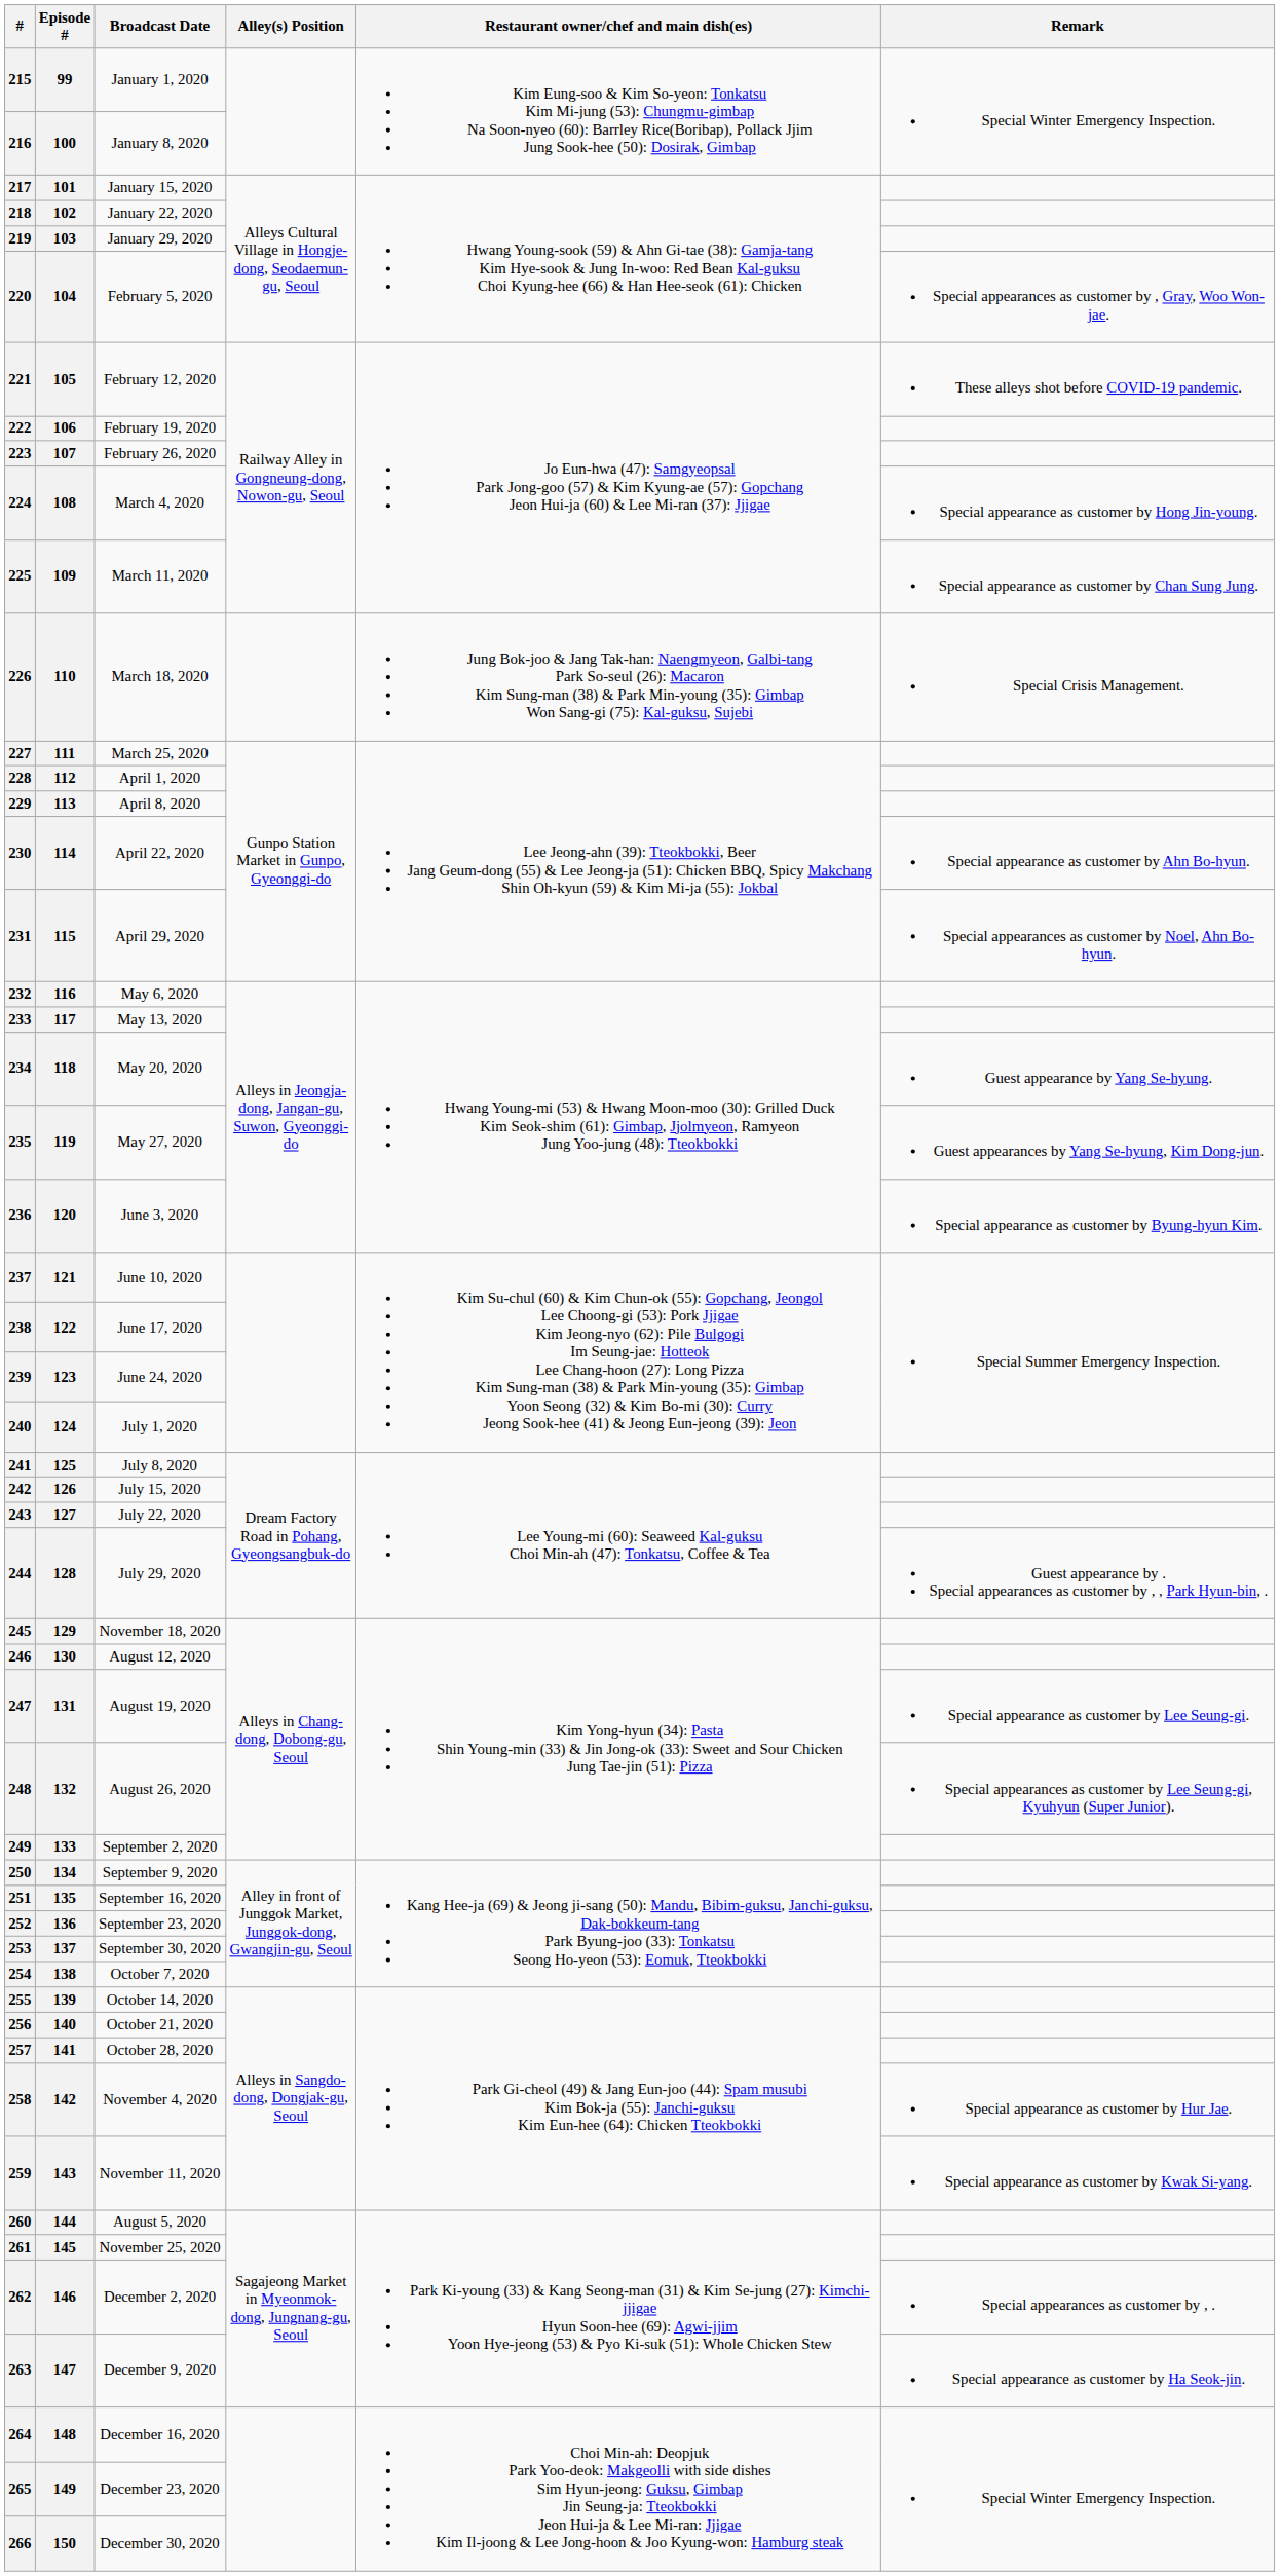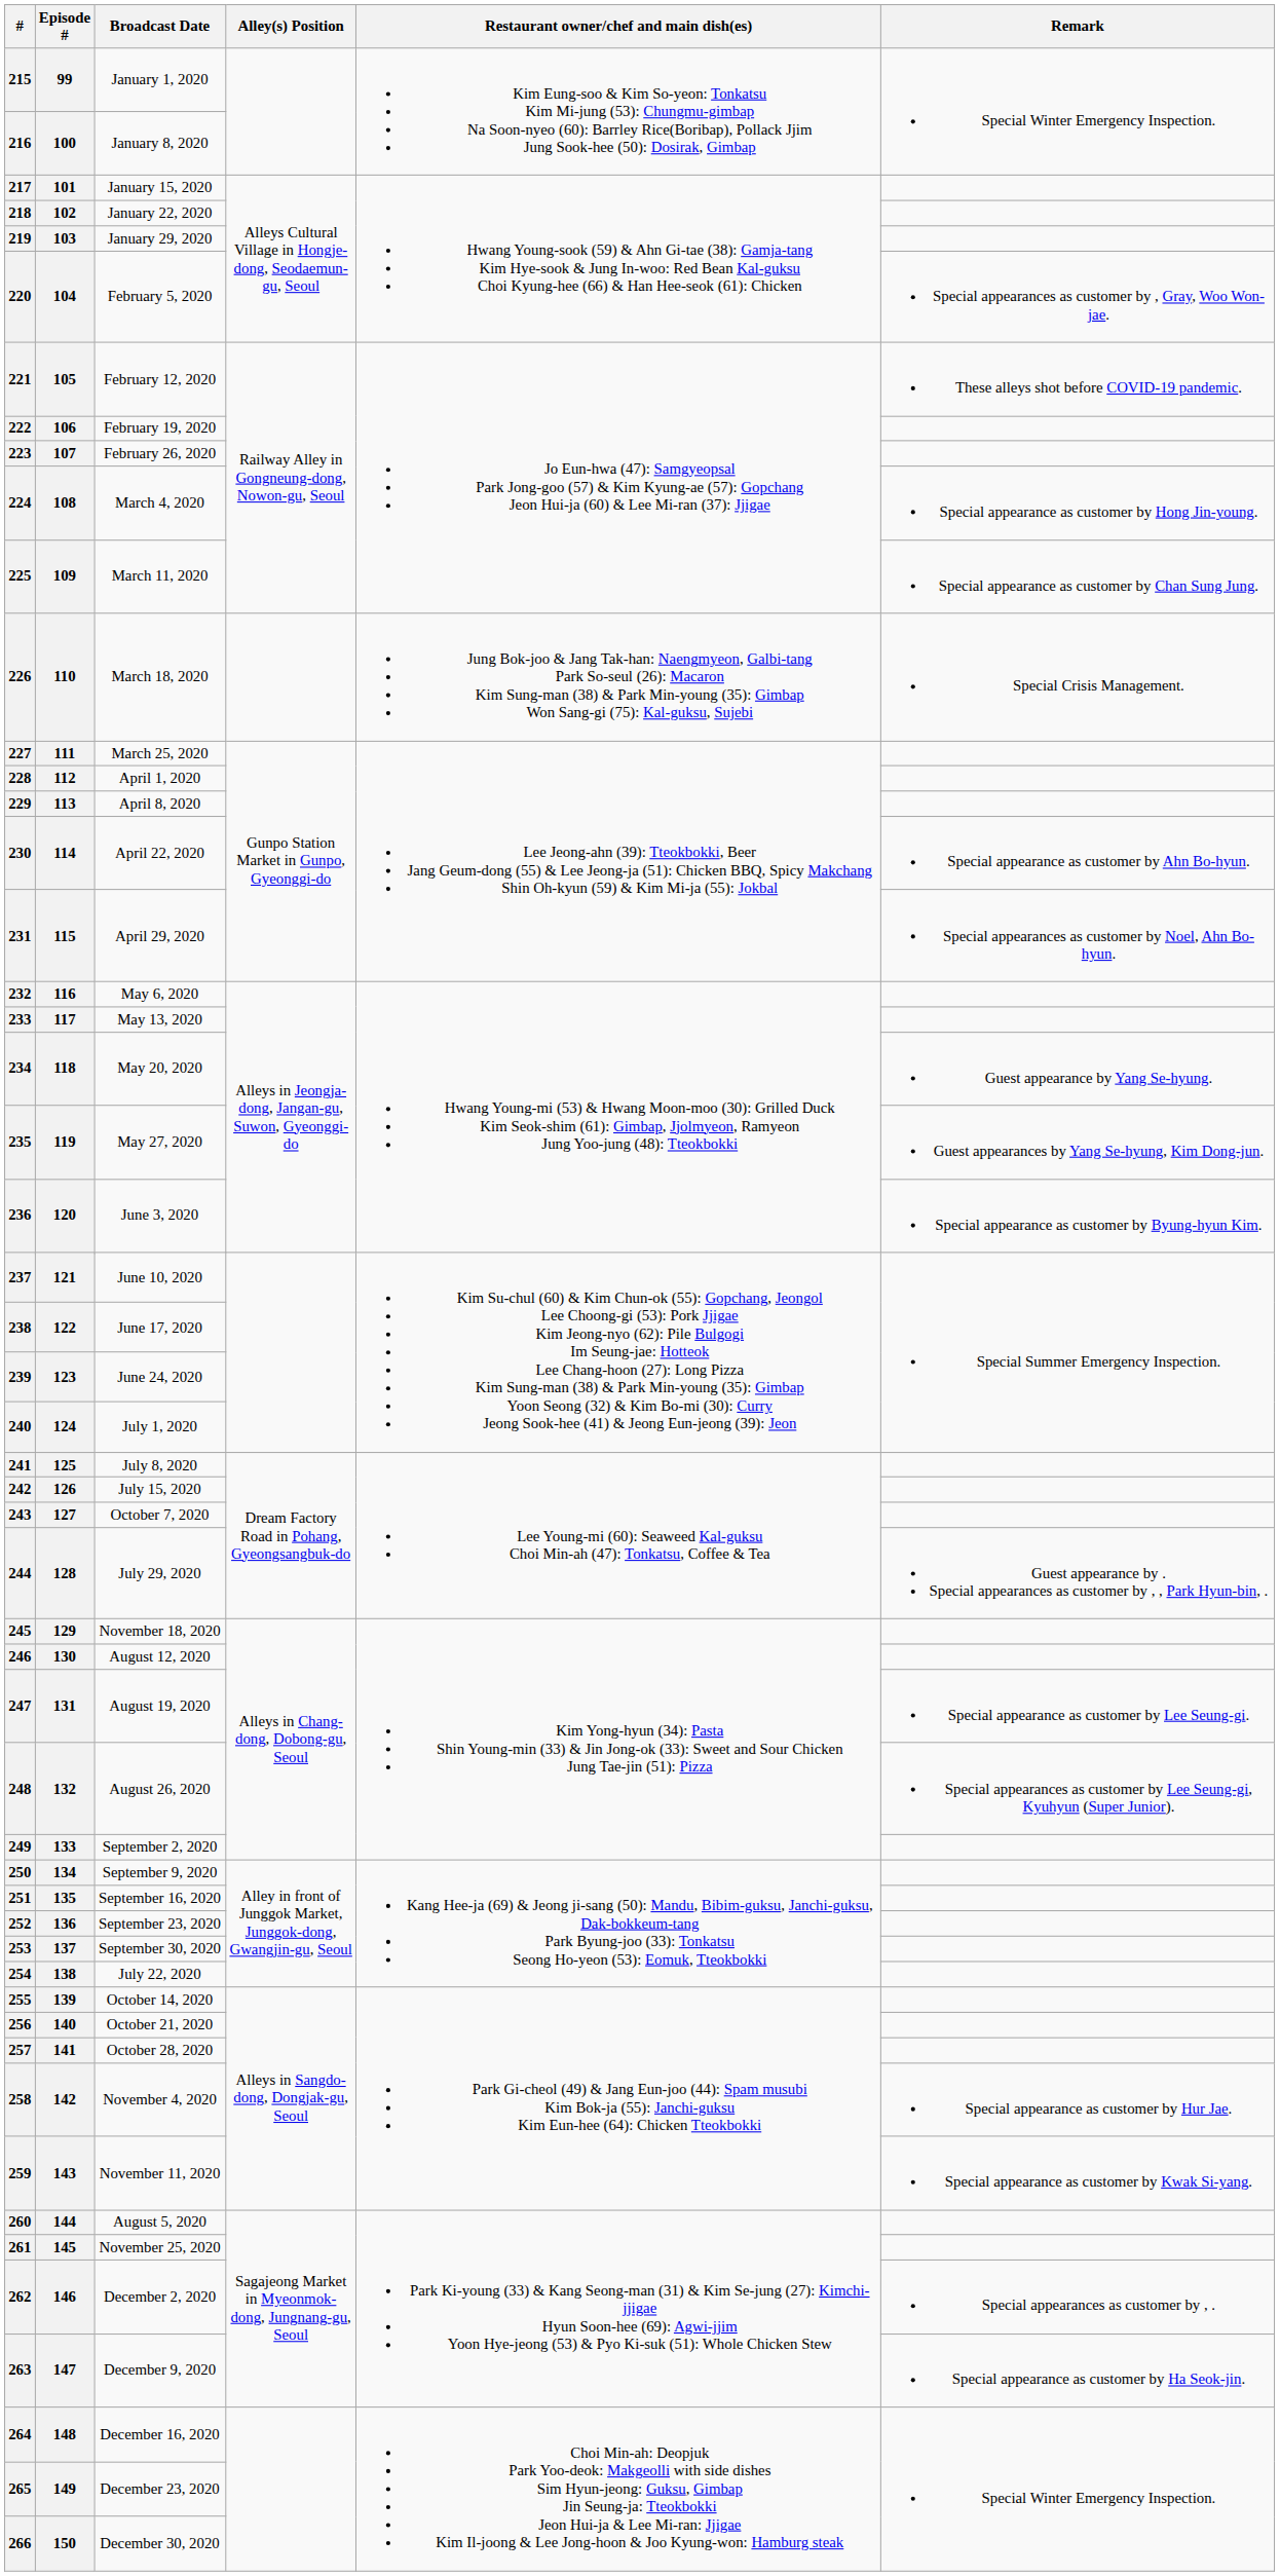243 | Broadcast Date: July 22, 2020 -> October 7, 2020
254 | Broadcast Date: October 7, 2020 -> July 22, 2020
